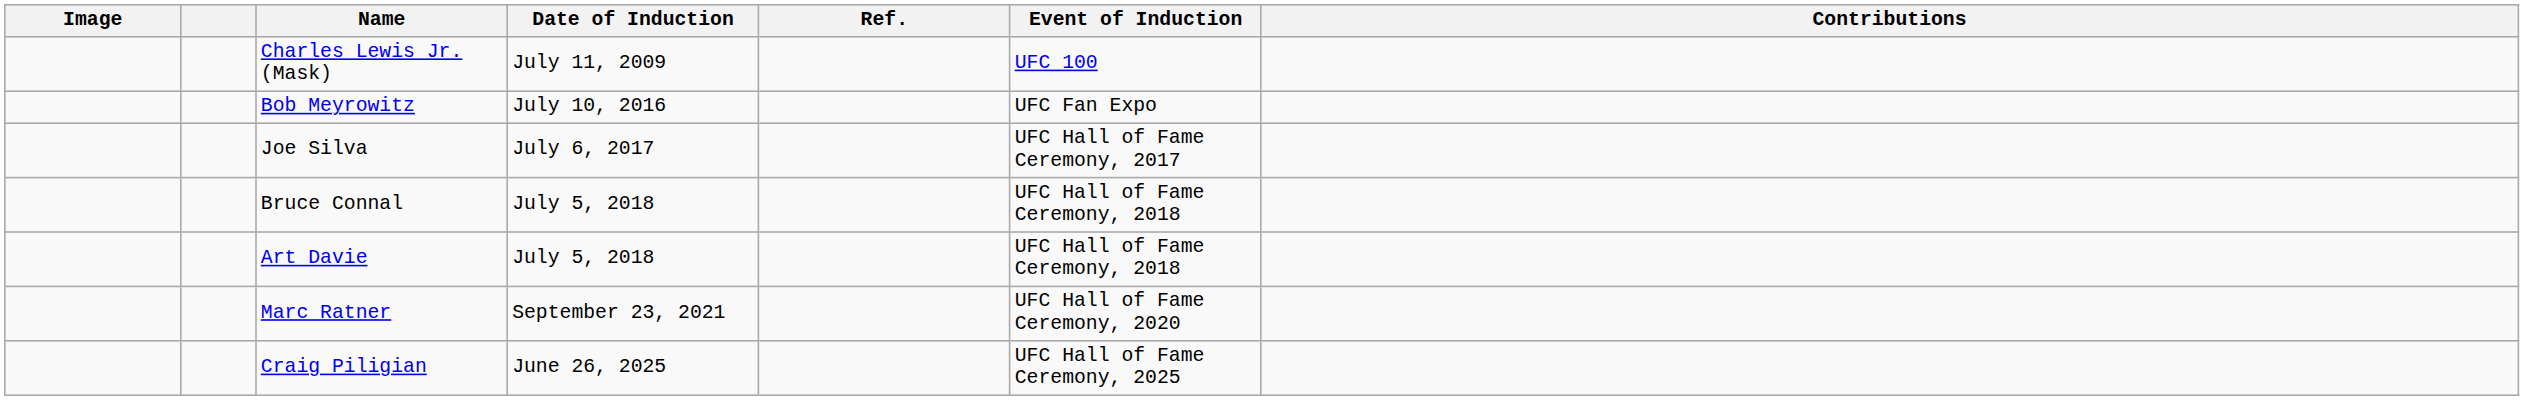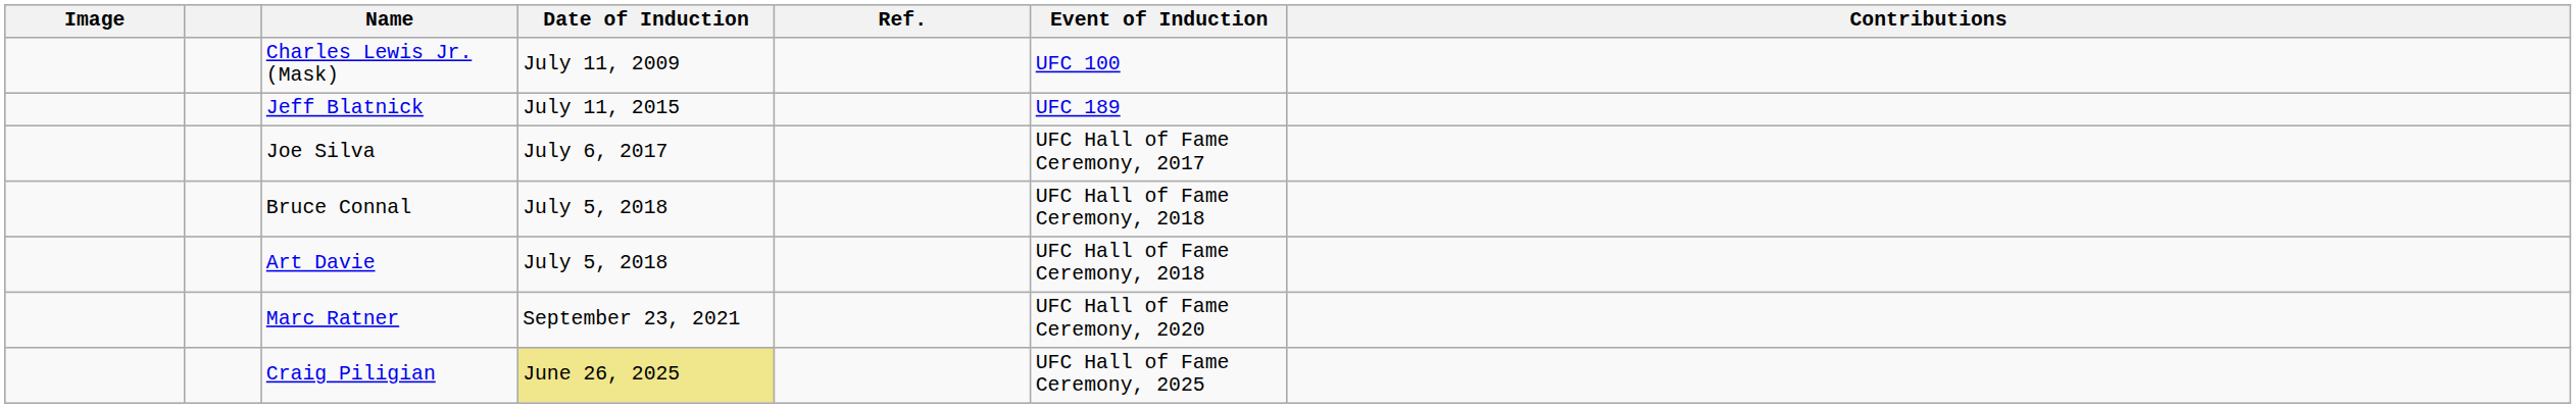+ row: Jeff Blatnick | July 11, 2015 | UFC 189
- row: Bob Meyrowitz | July 10, 2016 | UFC Fan Expo
Craig Piligian | Date of Induction: no background -> khaki background
